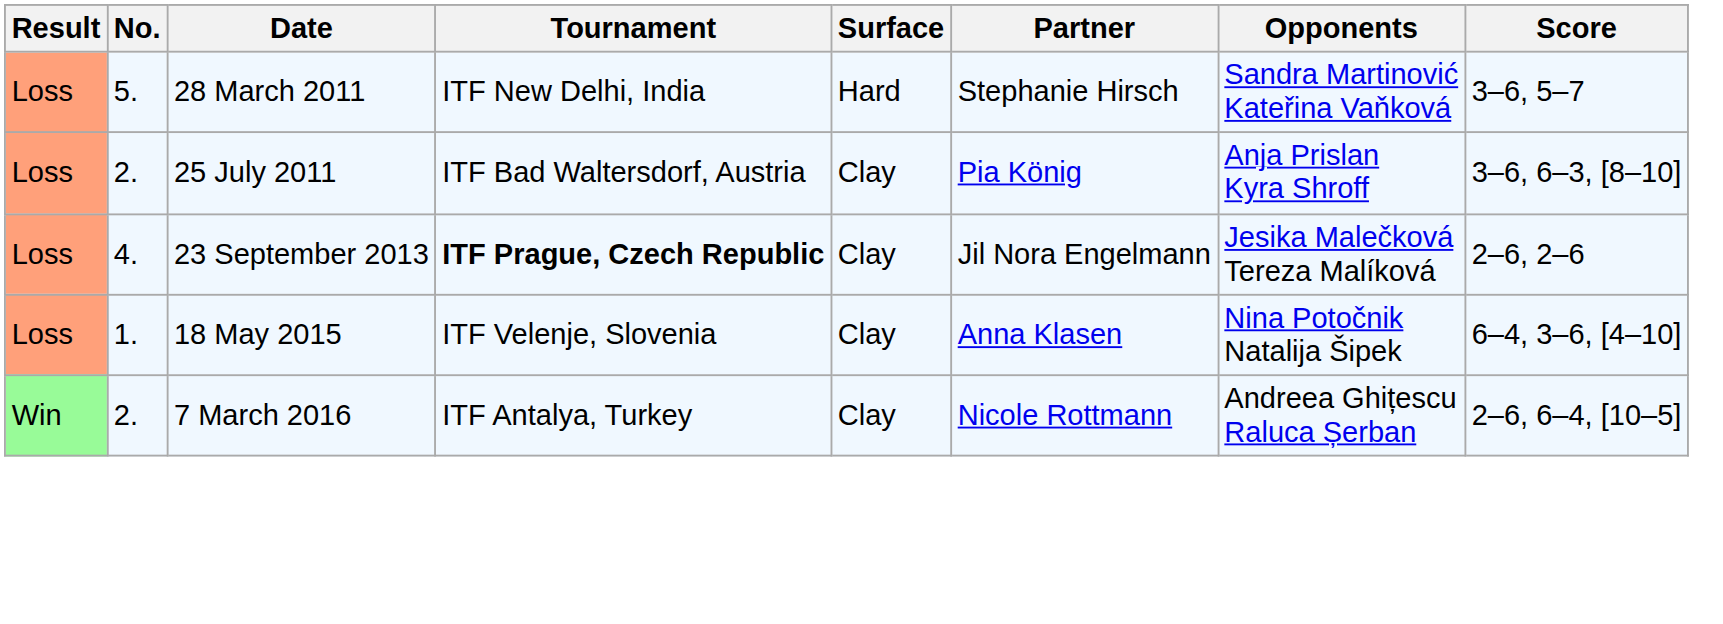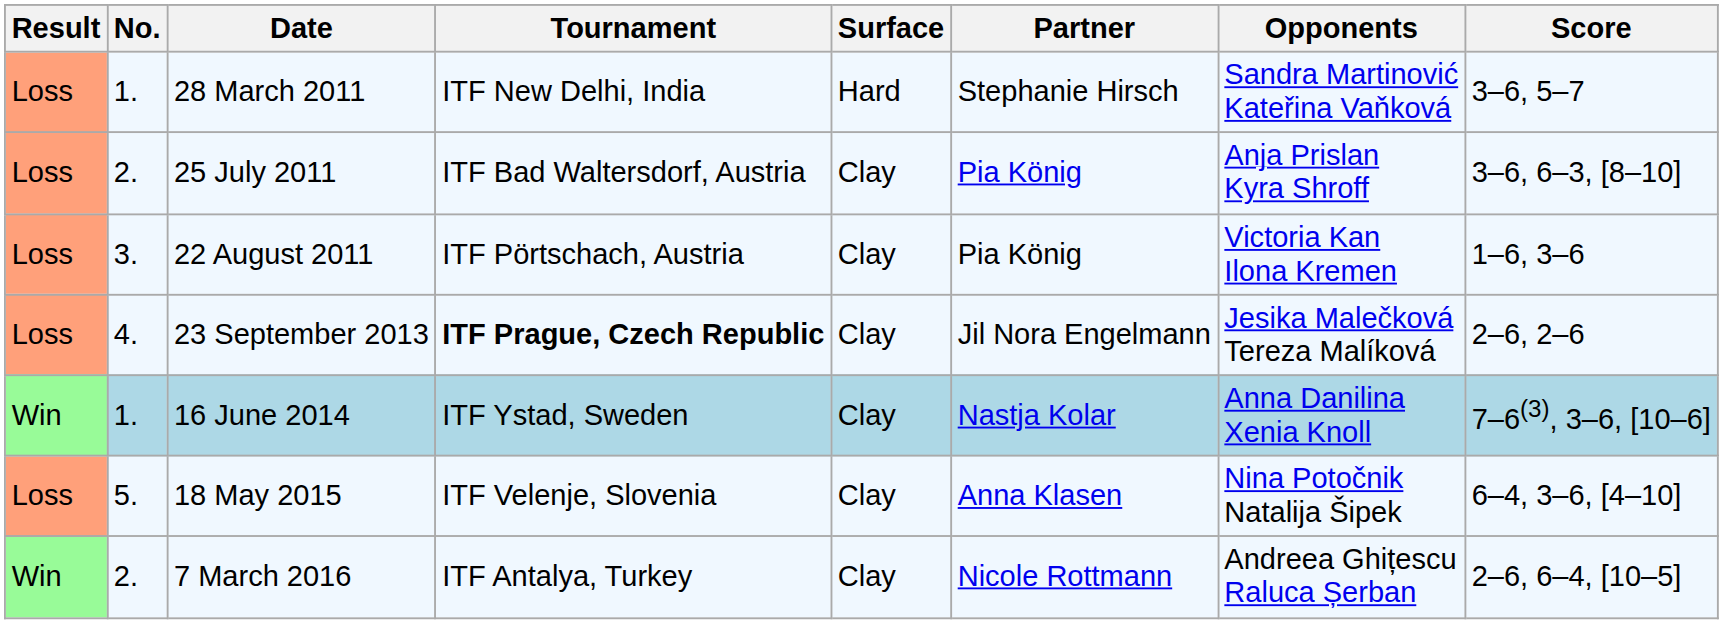28 March 2011 | No.: 5. -> 1.
+ row: Loss | 3. | 22 August 2011 | ITF Pörtschach, Austria | Clay | Pia König | Victoria Kan Ilona Kremen | 1–6, 3–6
+ row: Win | 1. | 16 June 2014 | ITF Ystad, Sweden | Clay | Nastja Kolar | Anna Danilina Xenia Knoll | 7–6(3), 3–6, [10–6]
18 May 2015 | No.: 1. -> 5.
